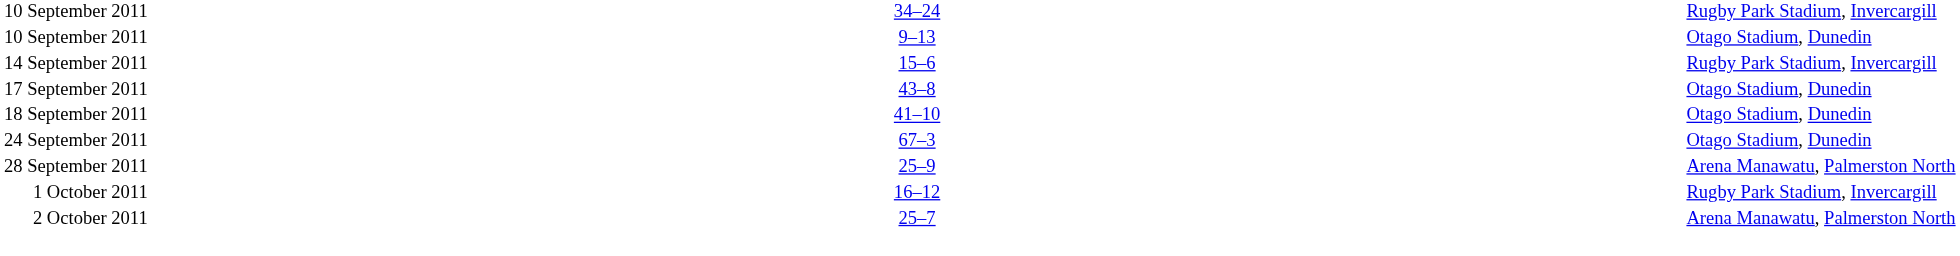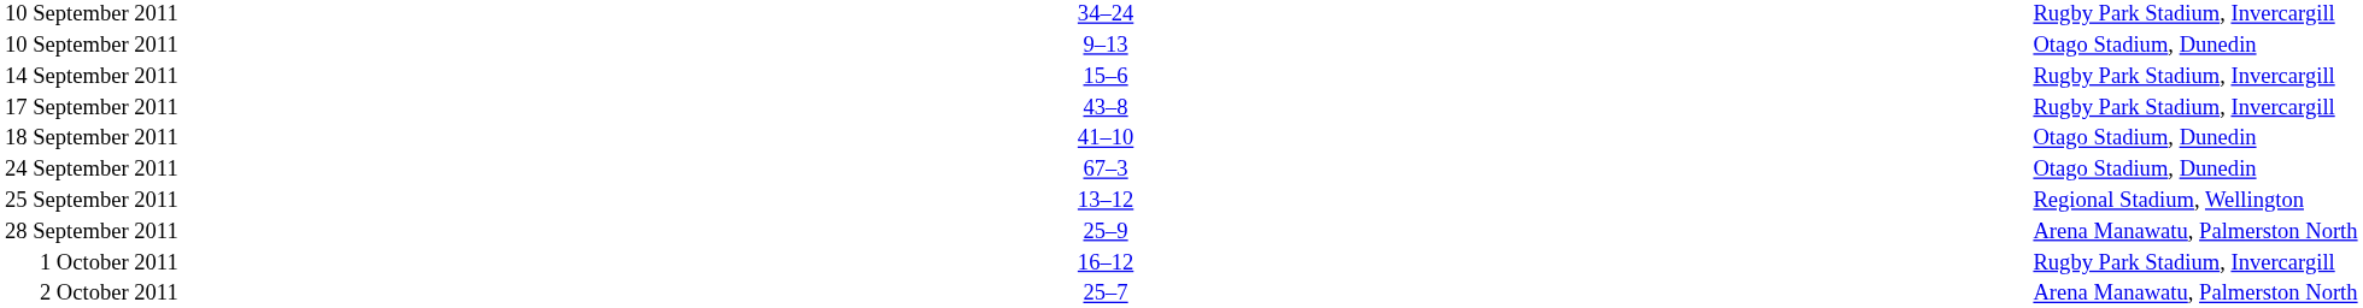17 September 2011 | column 5: Otago Stadium, Dunedin -> Rugby Park Stadium, Invercargill
+ row: 25 September 2011 | 13–12 | Regional Stadium, Wellington
